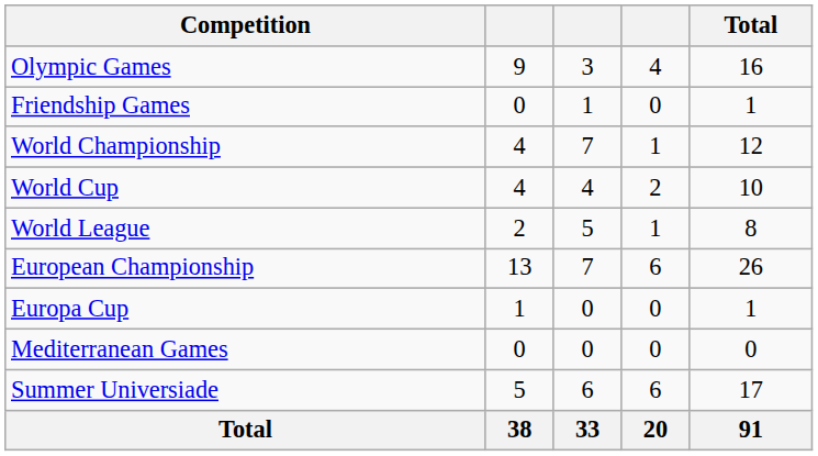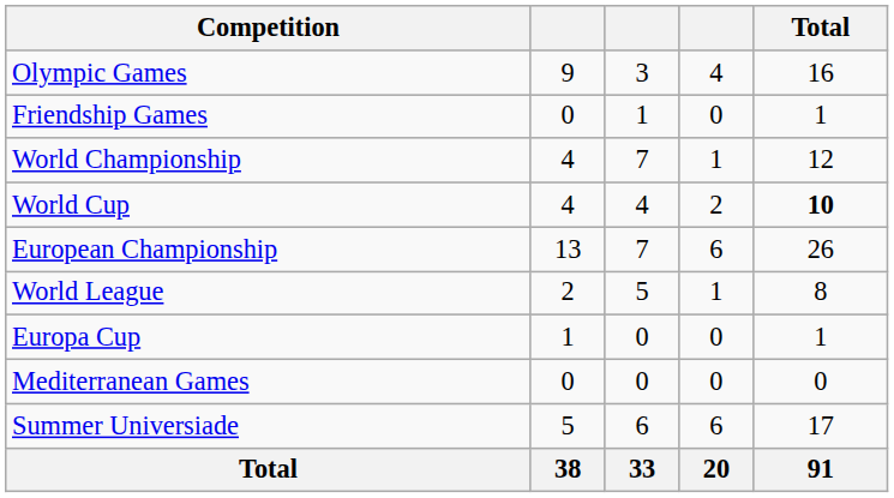World Cup | Total: normal -> bold
rows swapped: World League <-> European Championship
